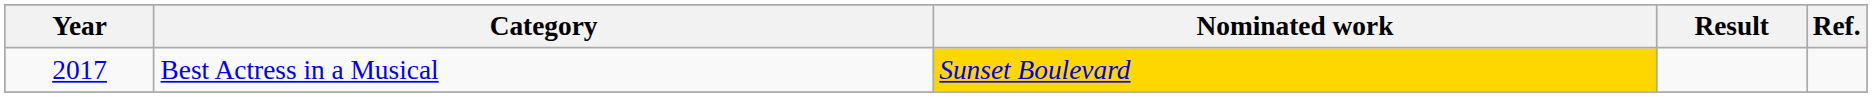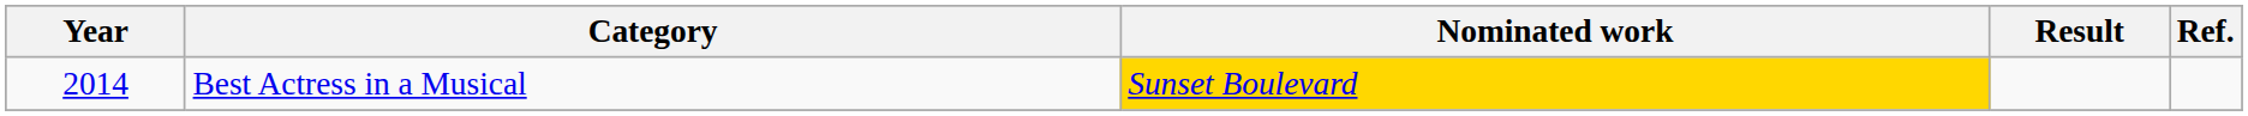Best Actress in a Musical | Year: 2017 -> 2014
